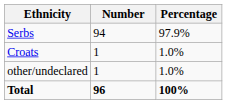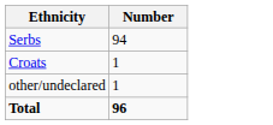- column: Percentage | 97.9% | 1.0% | 1.0% | 100%
